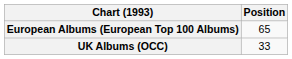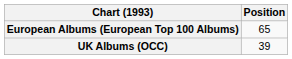UK Albums (OCC) | Position: 33 -> 39
